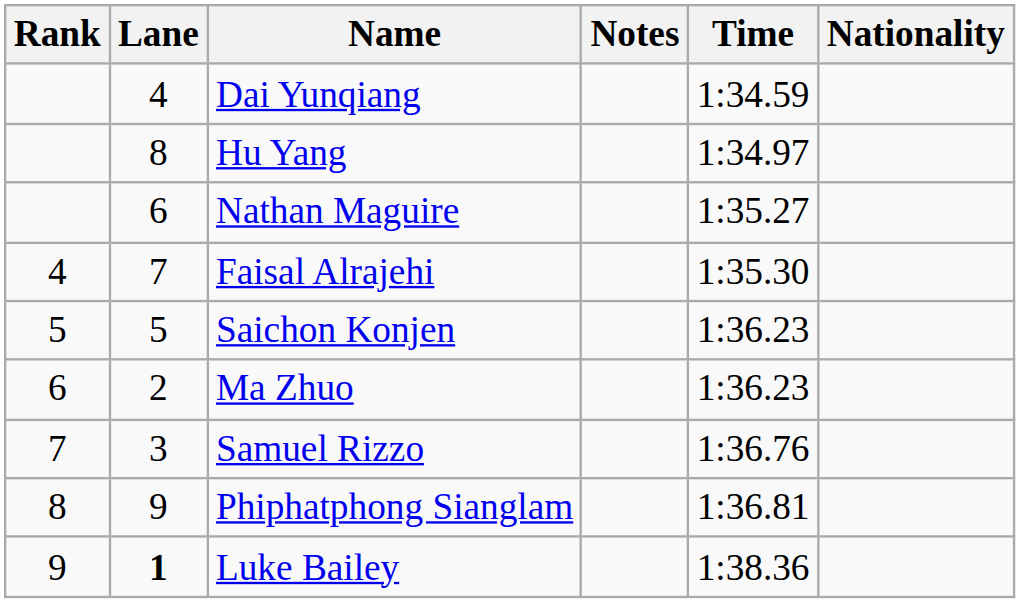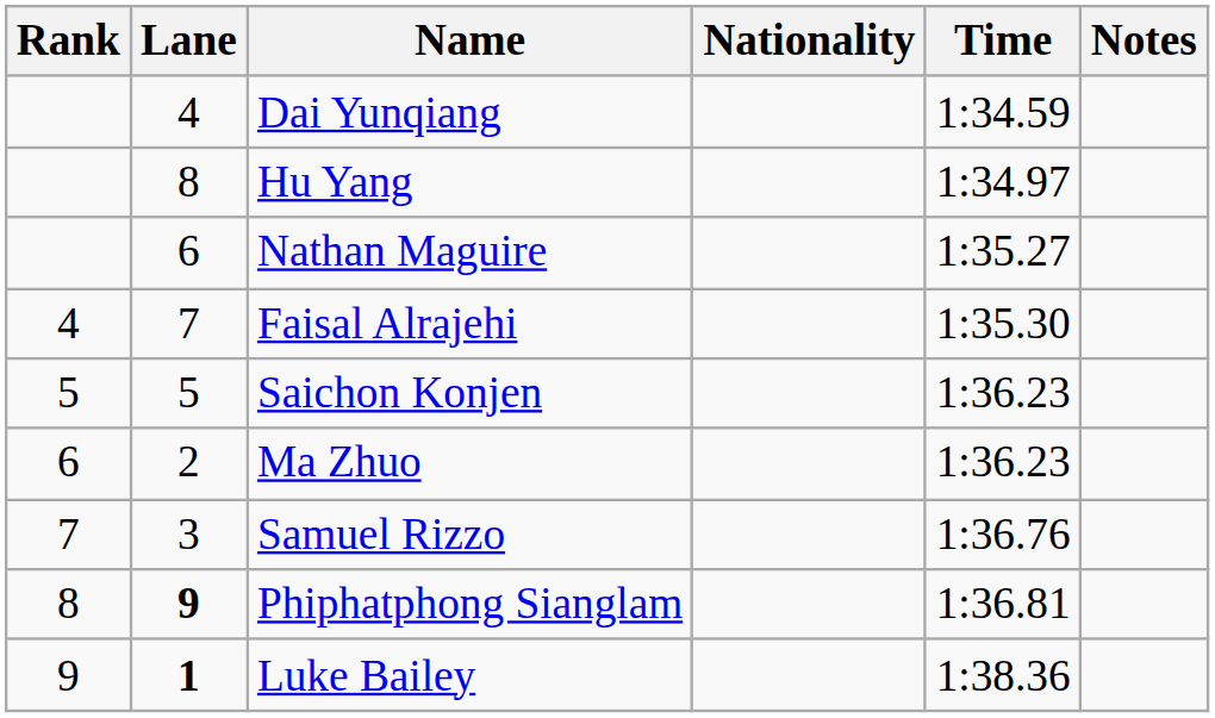columns swapped: Nationality <-> Notes
Phiphatphong Sianglam | Lane: normal -> bold
